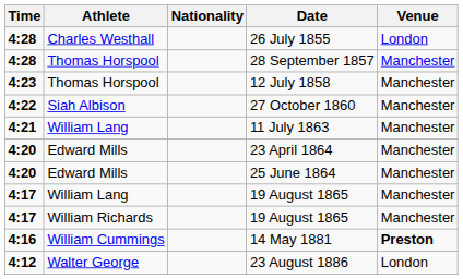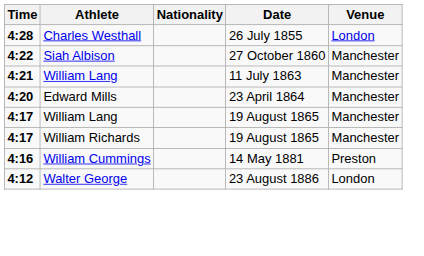- row: 4:28 | Thomas Horspool | 28 September 1857 | Manchester
- row: 4:23 | Thomas Horspool | 12 July 1858 | Manchester
- row: 4:20 | Edward Mills | 25 June 1864 | Manchester
14 May 1881 | Venue: bold -> normal
